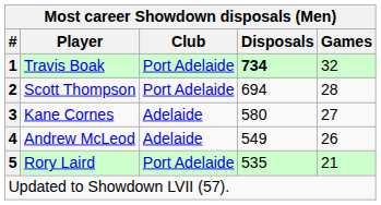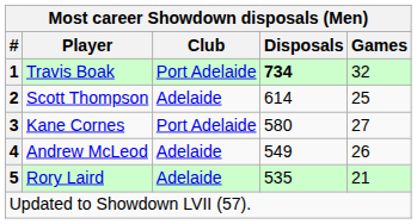Scott Thompson | Club: Port Adelaide -> Adelaide
Scott Thompson | Disposals: 694 -> 614
Scott Thompson | Games: 28 -> 25
Kane Cornes | Club: Adelaide -> Port Adelaide
Rory Laird | Club: Port Adelaide -> Adelaide
